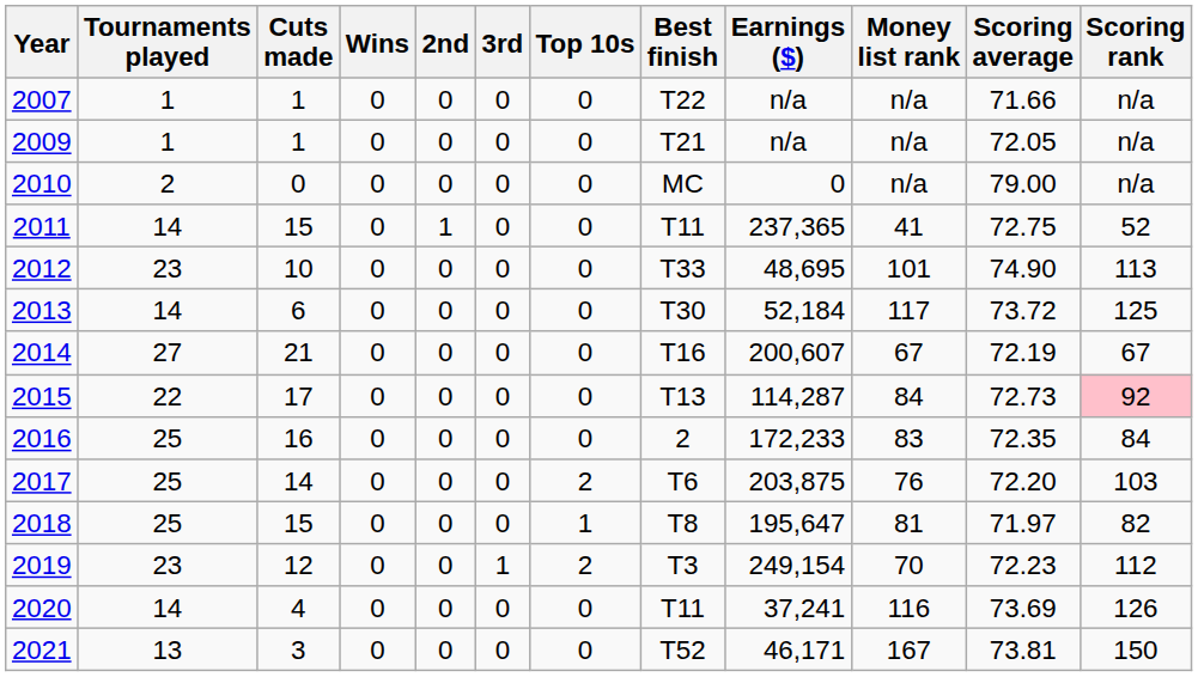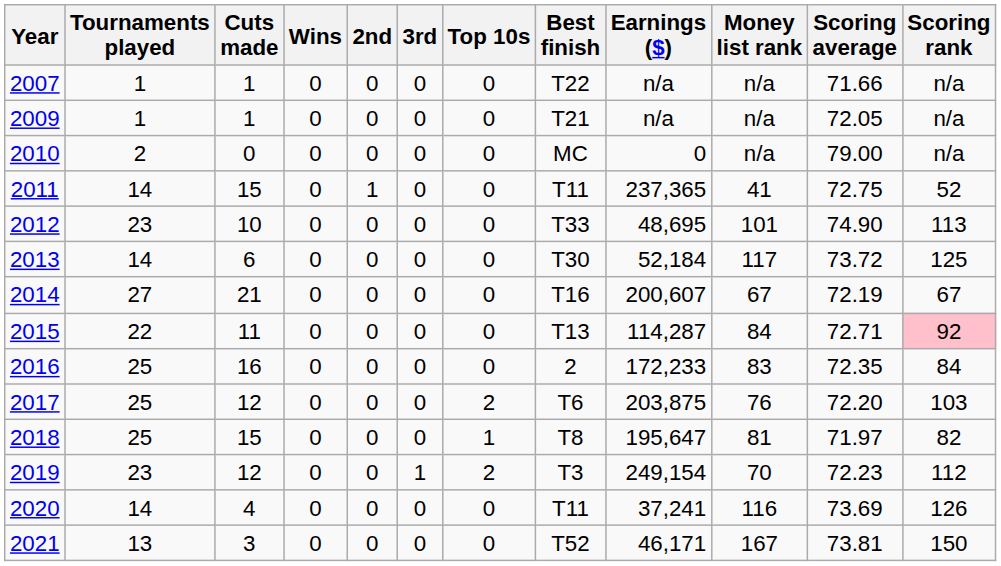2015 | Cuts made: 17 -> 11
2015 | Scoring average: 72.73 -> 72.71
2017 | Cuts made: 14 -> 12
